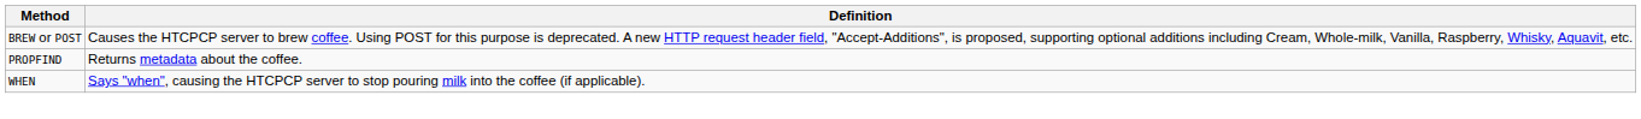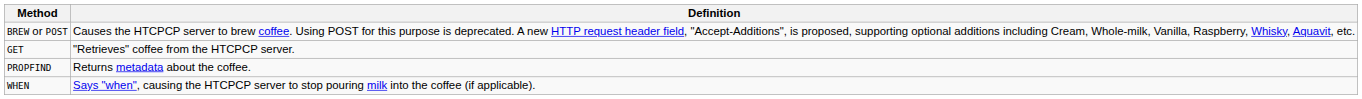+ row: GET | "Retrieves" coffee from the HTCPCP server.
